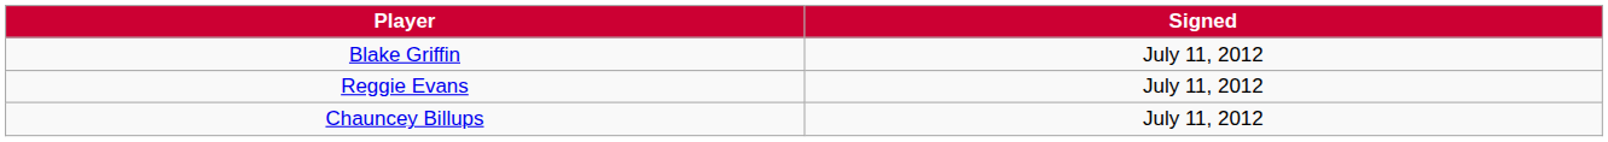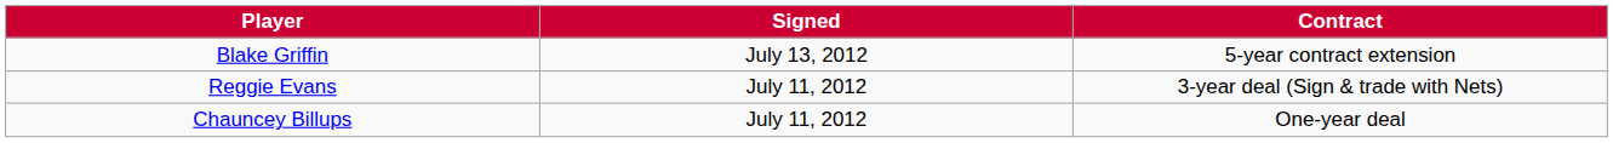+ column: Contract | 5-year contract extension | 3-year deal (Sign & trade with Nets) | One-year deal
Blake Griffin | Signed: July 11, 2012 -> July 13, 2012
